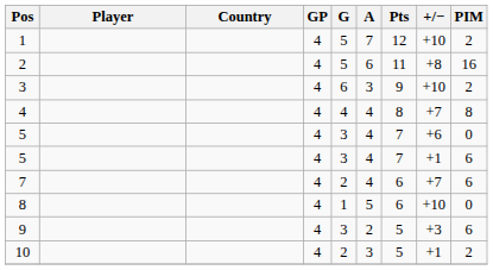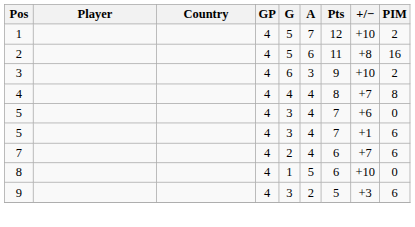- row: 10 | 4 | 2 | 3 | 5 | +1 | 2
